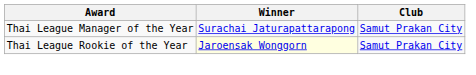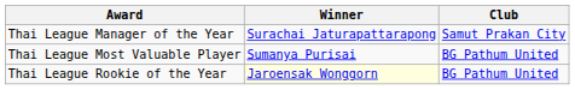+ row: Thai League Most Valuable Player | Sumanya Purisai | BG Pathum United
Thai League Rookie of the Year | Club: Samut Prakan City -> BG Pathum United
